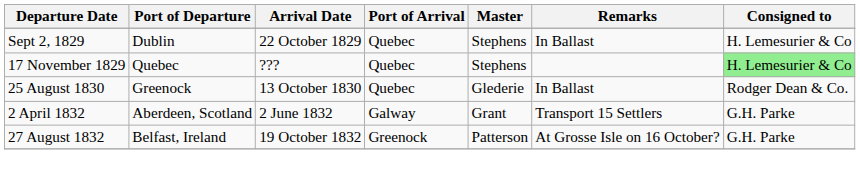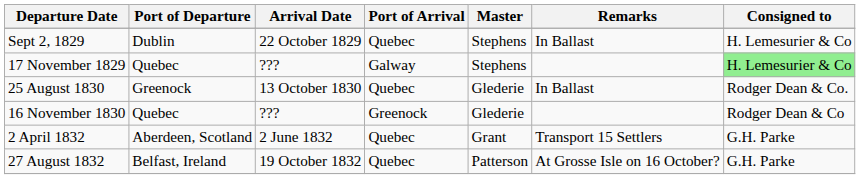17 November 1829 | Port of Arrival: Quebec -> Galway
+ row: 16 November 1830 | Quebec | ??? | Greenock | Glederie | Rodger Dean & Co
2 April 1832 | Port of Arrival: Galway -> Quebec
27 August 1832 | Port of Arrival: Greenock -> Quebec
